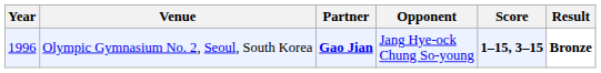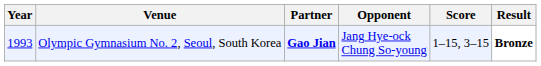Olympic Gymnasium No. 2, Seoul, South Korea | Year: 1996 -> 1993
Olympic Gymnasium No. 2, Seoul, South Korea | Score: bold -> normal
